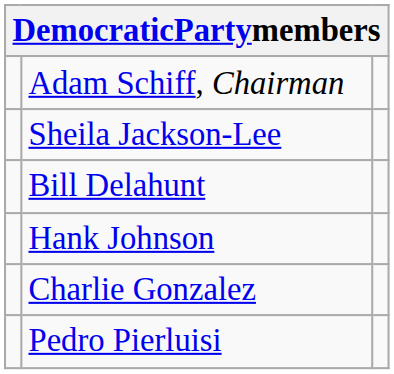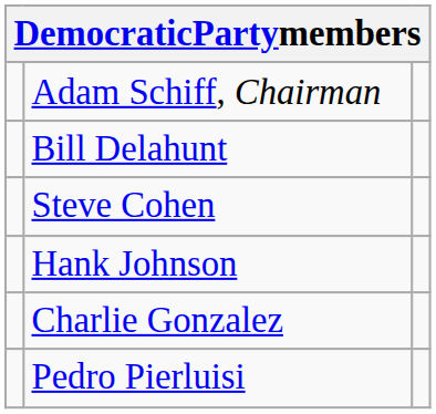- row: Sheila Jackson-Lee
+ row: Steve Cohen
